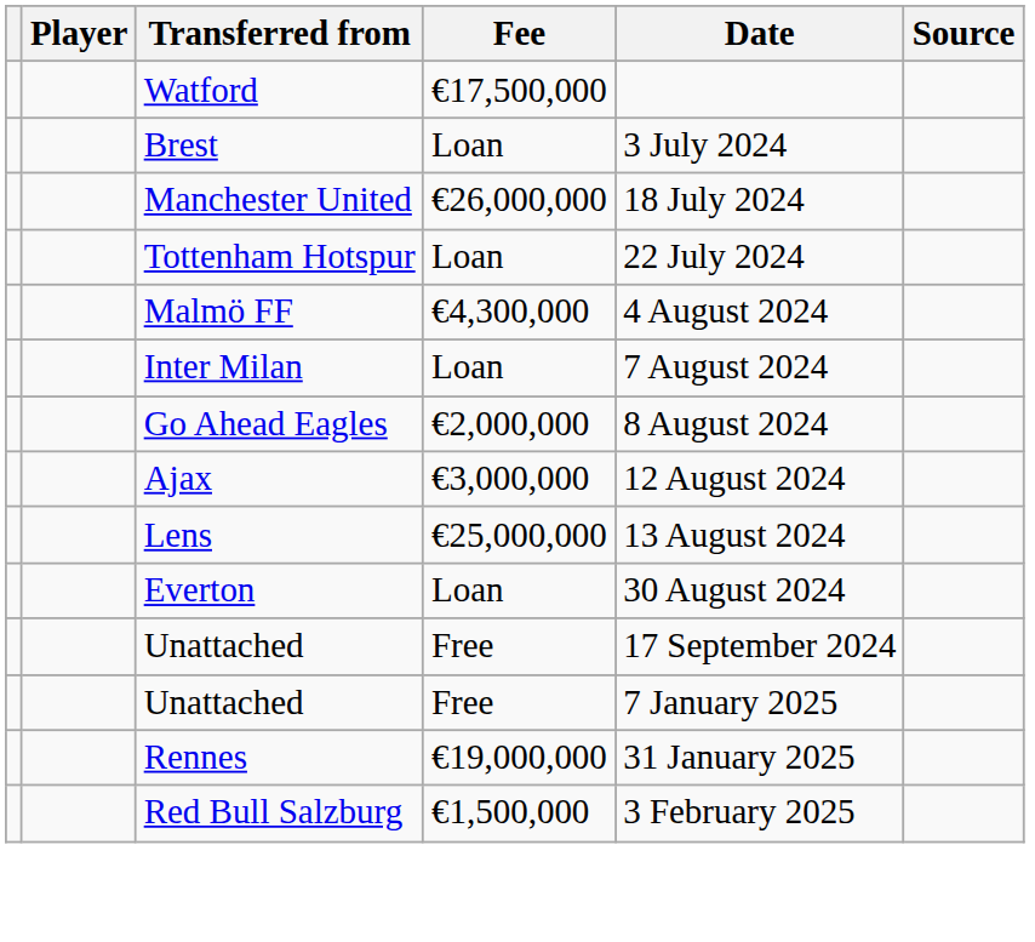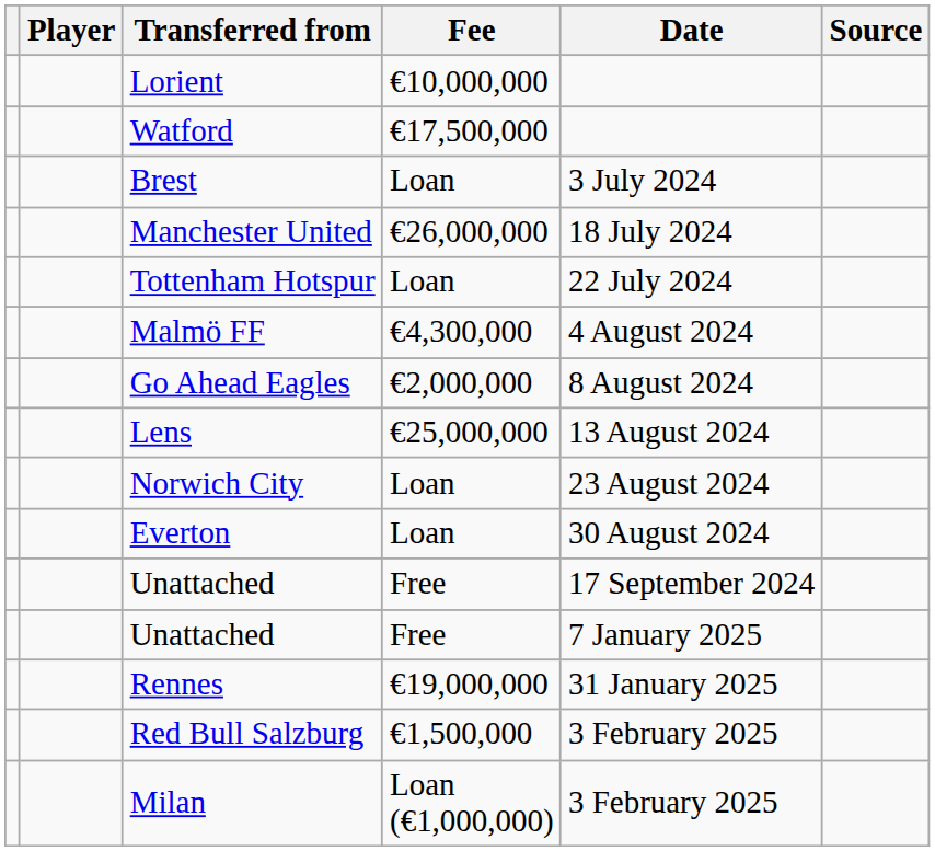+ row: Lorient | €10,000,000
- row: Inter Milan | Loan | 7 August 2024
- row: Ajax | €3,000,000 | 12 August 2024
+ row: Norwich City | Loan | 23 August 2024
+ row: Milan | Loan (€1,000,000) | 3 February 2025
